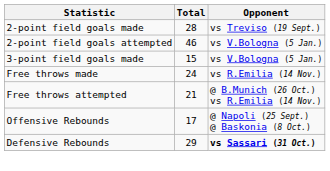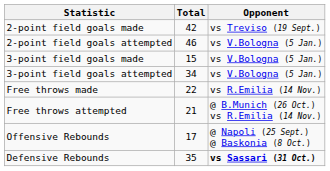2-point field goals made | Total: 28 -> 42
+ row: 3-point field goals attempted | 34 | vs V.Bologna (5 Jan.)
Free throws made | Total: 24 -> 22
Defensive Rebounds | Total: 29 -> 35
